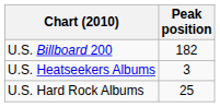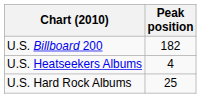U.S. Heatseekers Albums | Peak position: 3 -> 4
